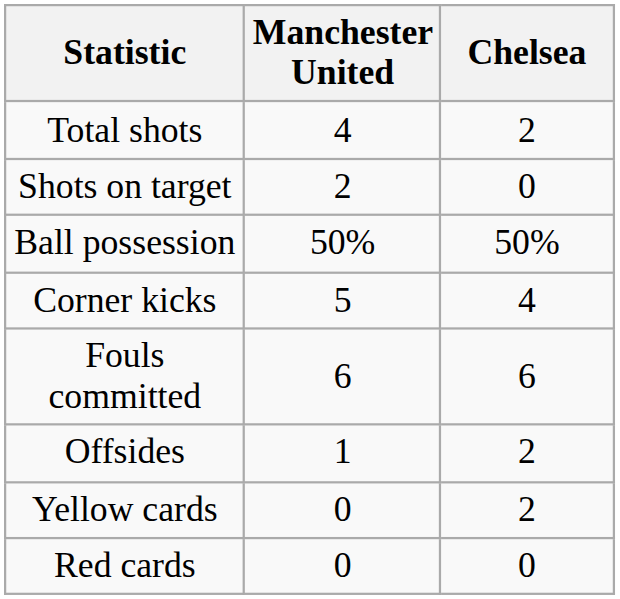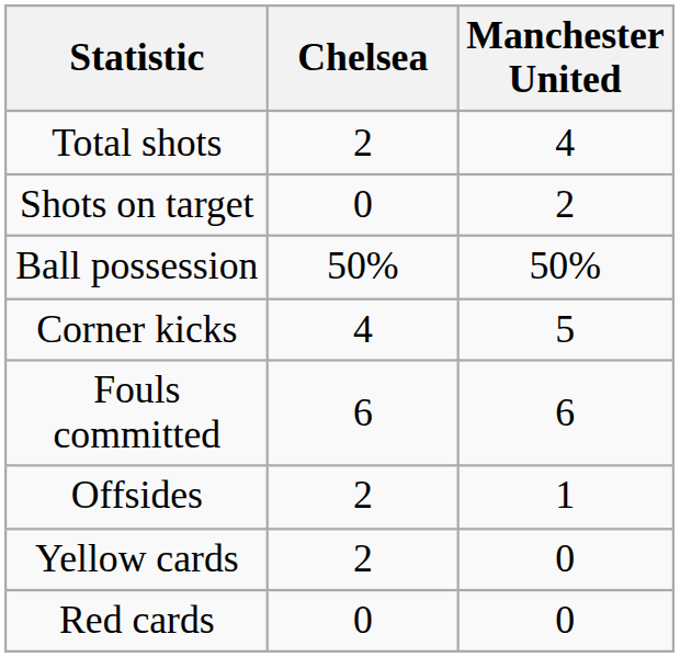columns swapped: Chelsea <-> Manchester United
